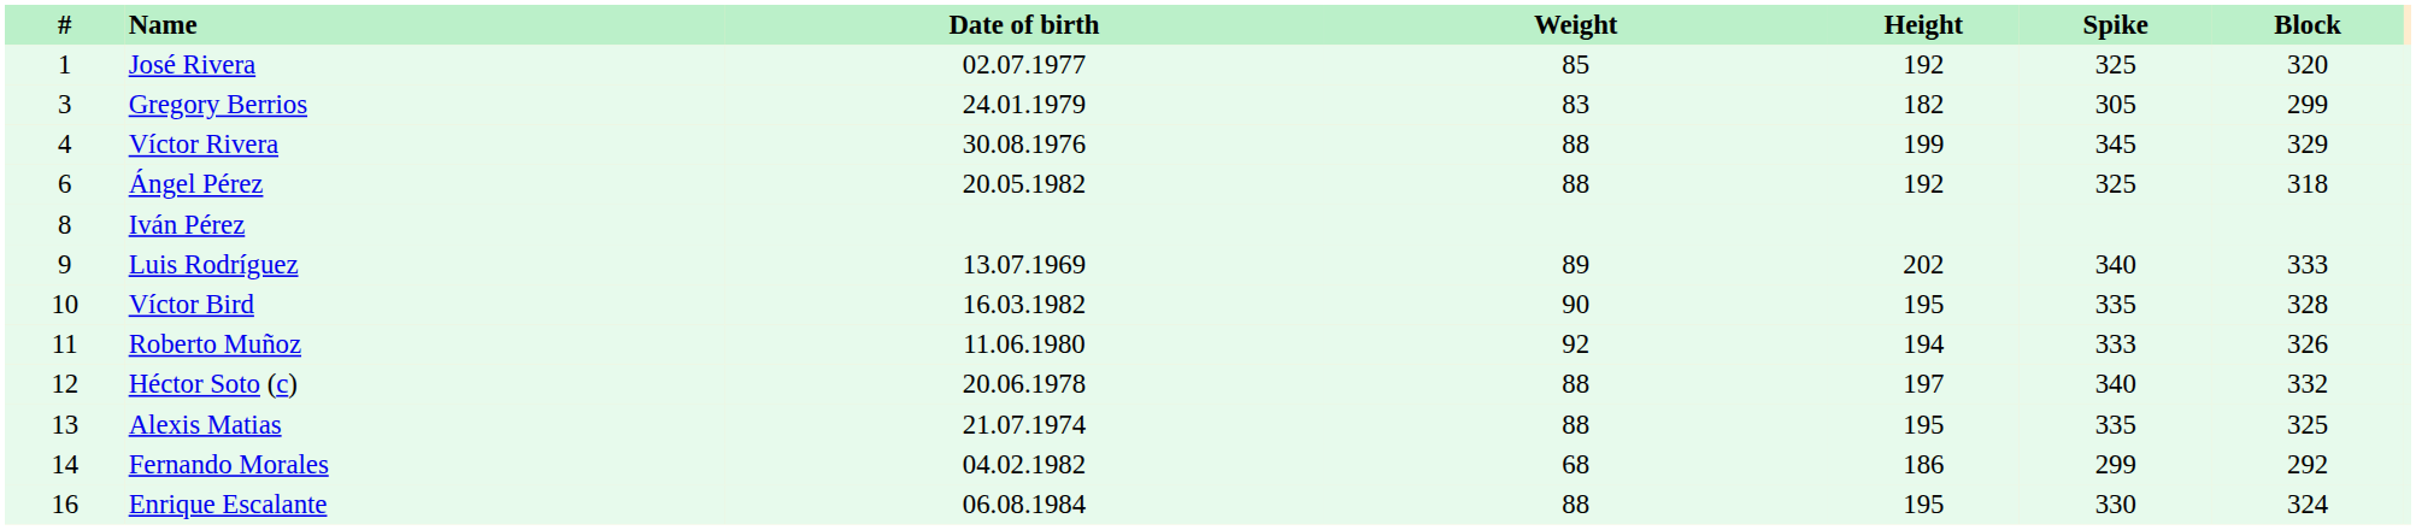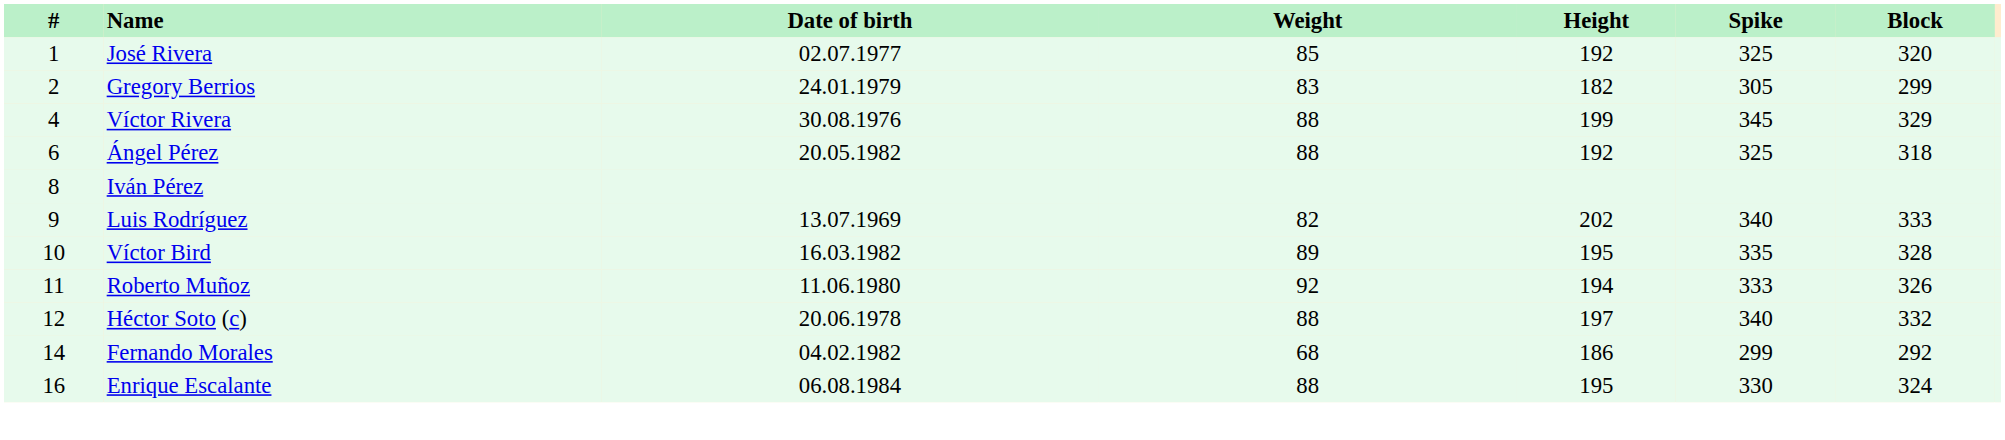Gregory Berrios | #: 3 -> 2
Luis Rodríguez | Weight: 89 -> 82
Víctor Bird | Weight: 90 -> 89
- row: 13 | Alexis Matias | 21.07.1974 | 88 | 195 | 335 | 325
